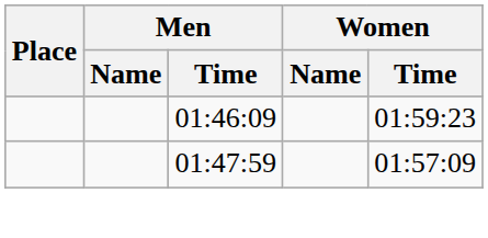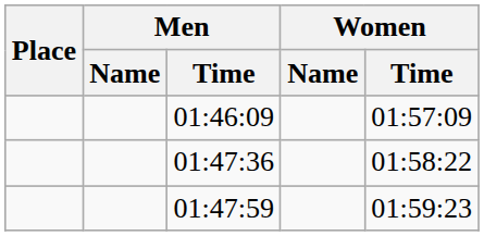01:46:09 | Women / Time: 01:59:23 -> 01:57:09
+ row: 01:47:36 | 01:58:22
01:47:59 | Women / Time: 01:57:09 -> 01:59:23
